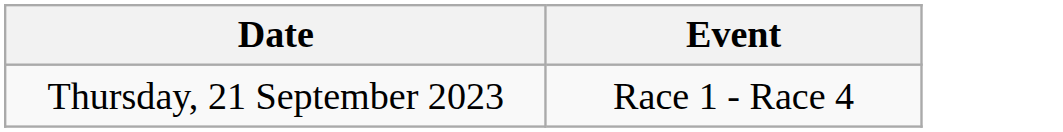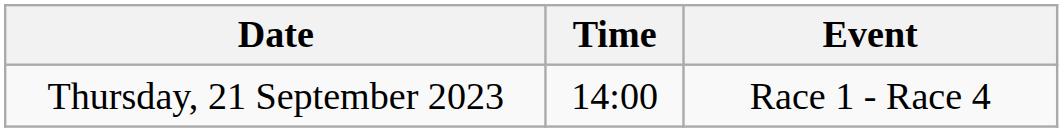+ column: Time | 14:00
